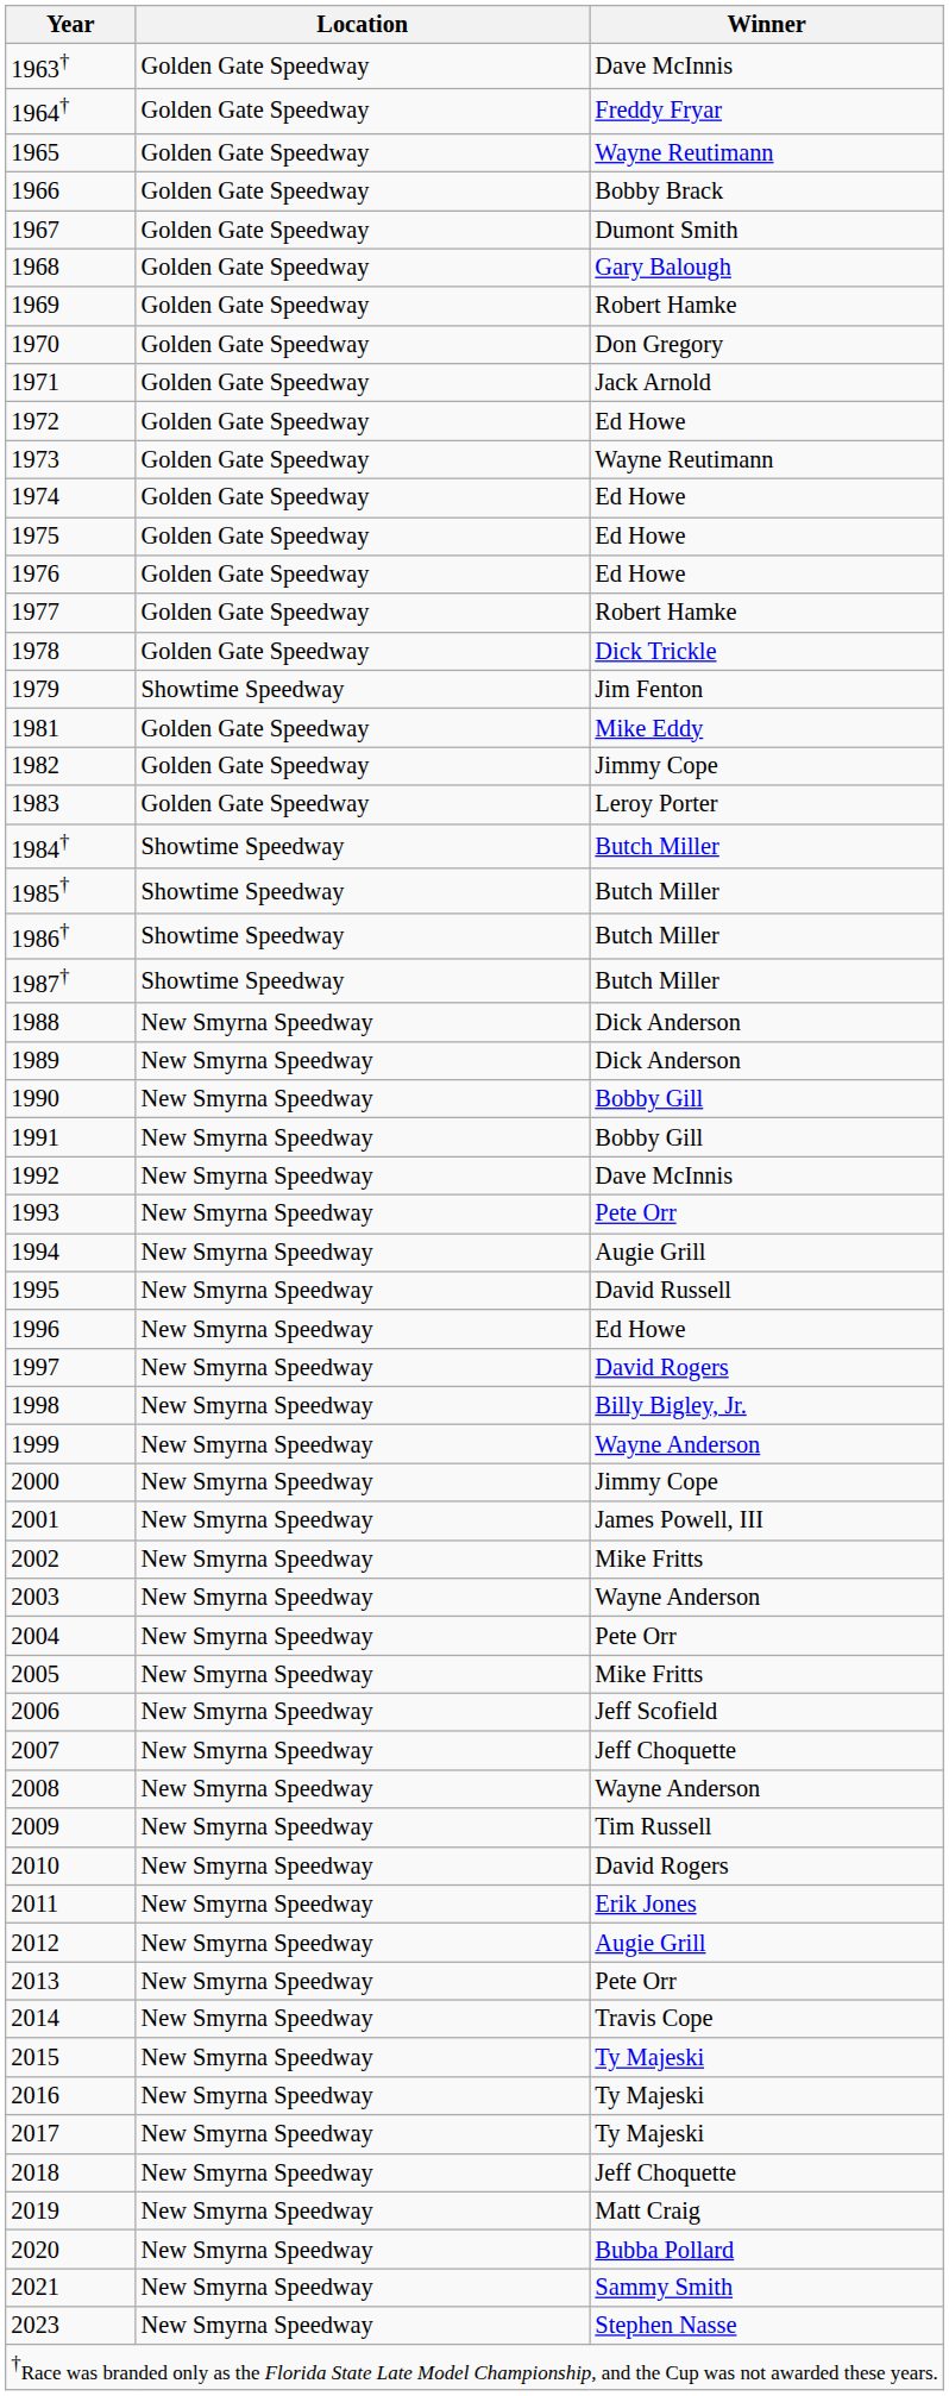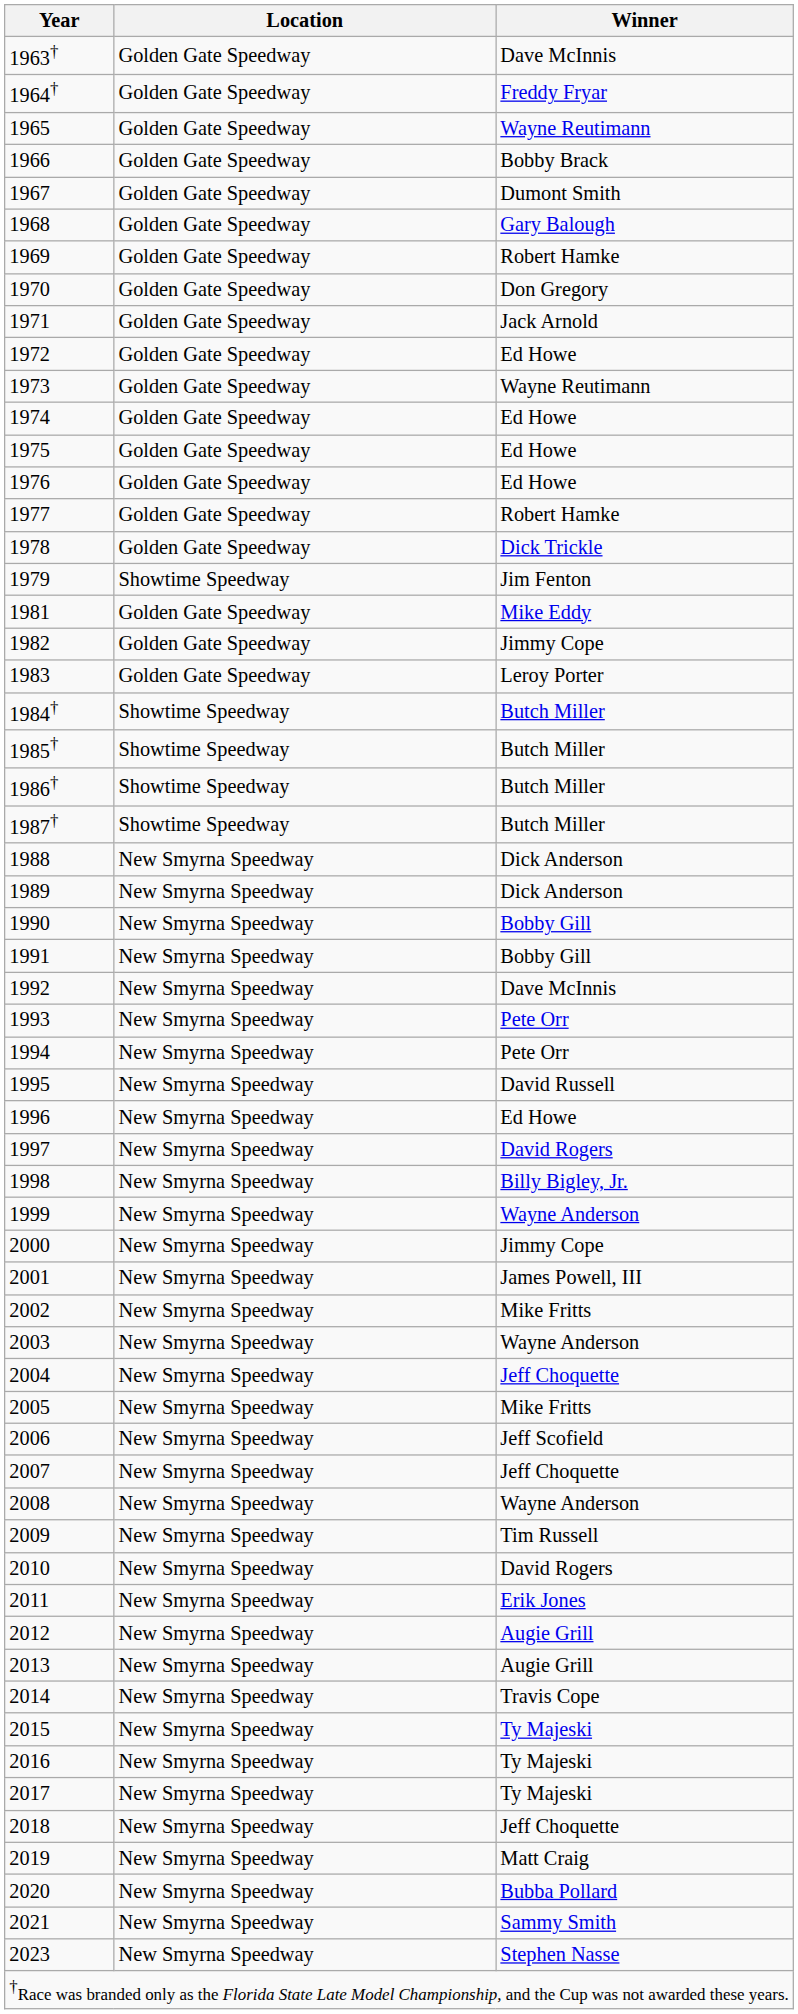1994 | Winner: Augie Grill -> Pete Orr
2004 | Winner: Pete Orr -> Jeff Choquette
2013 | Winner: Pete Orr -> Augie Grill
